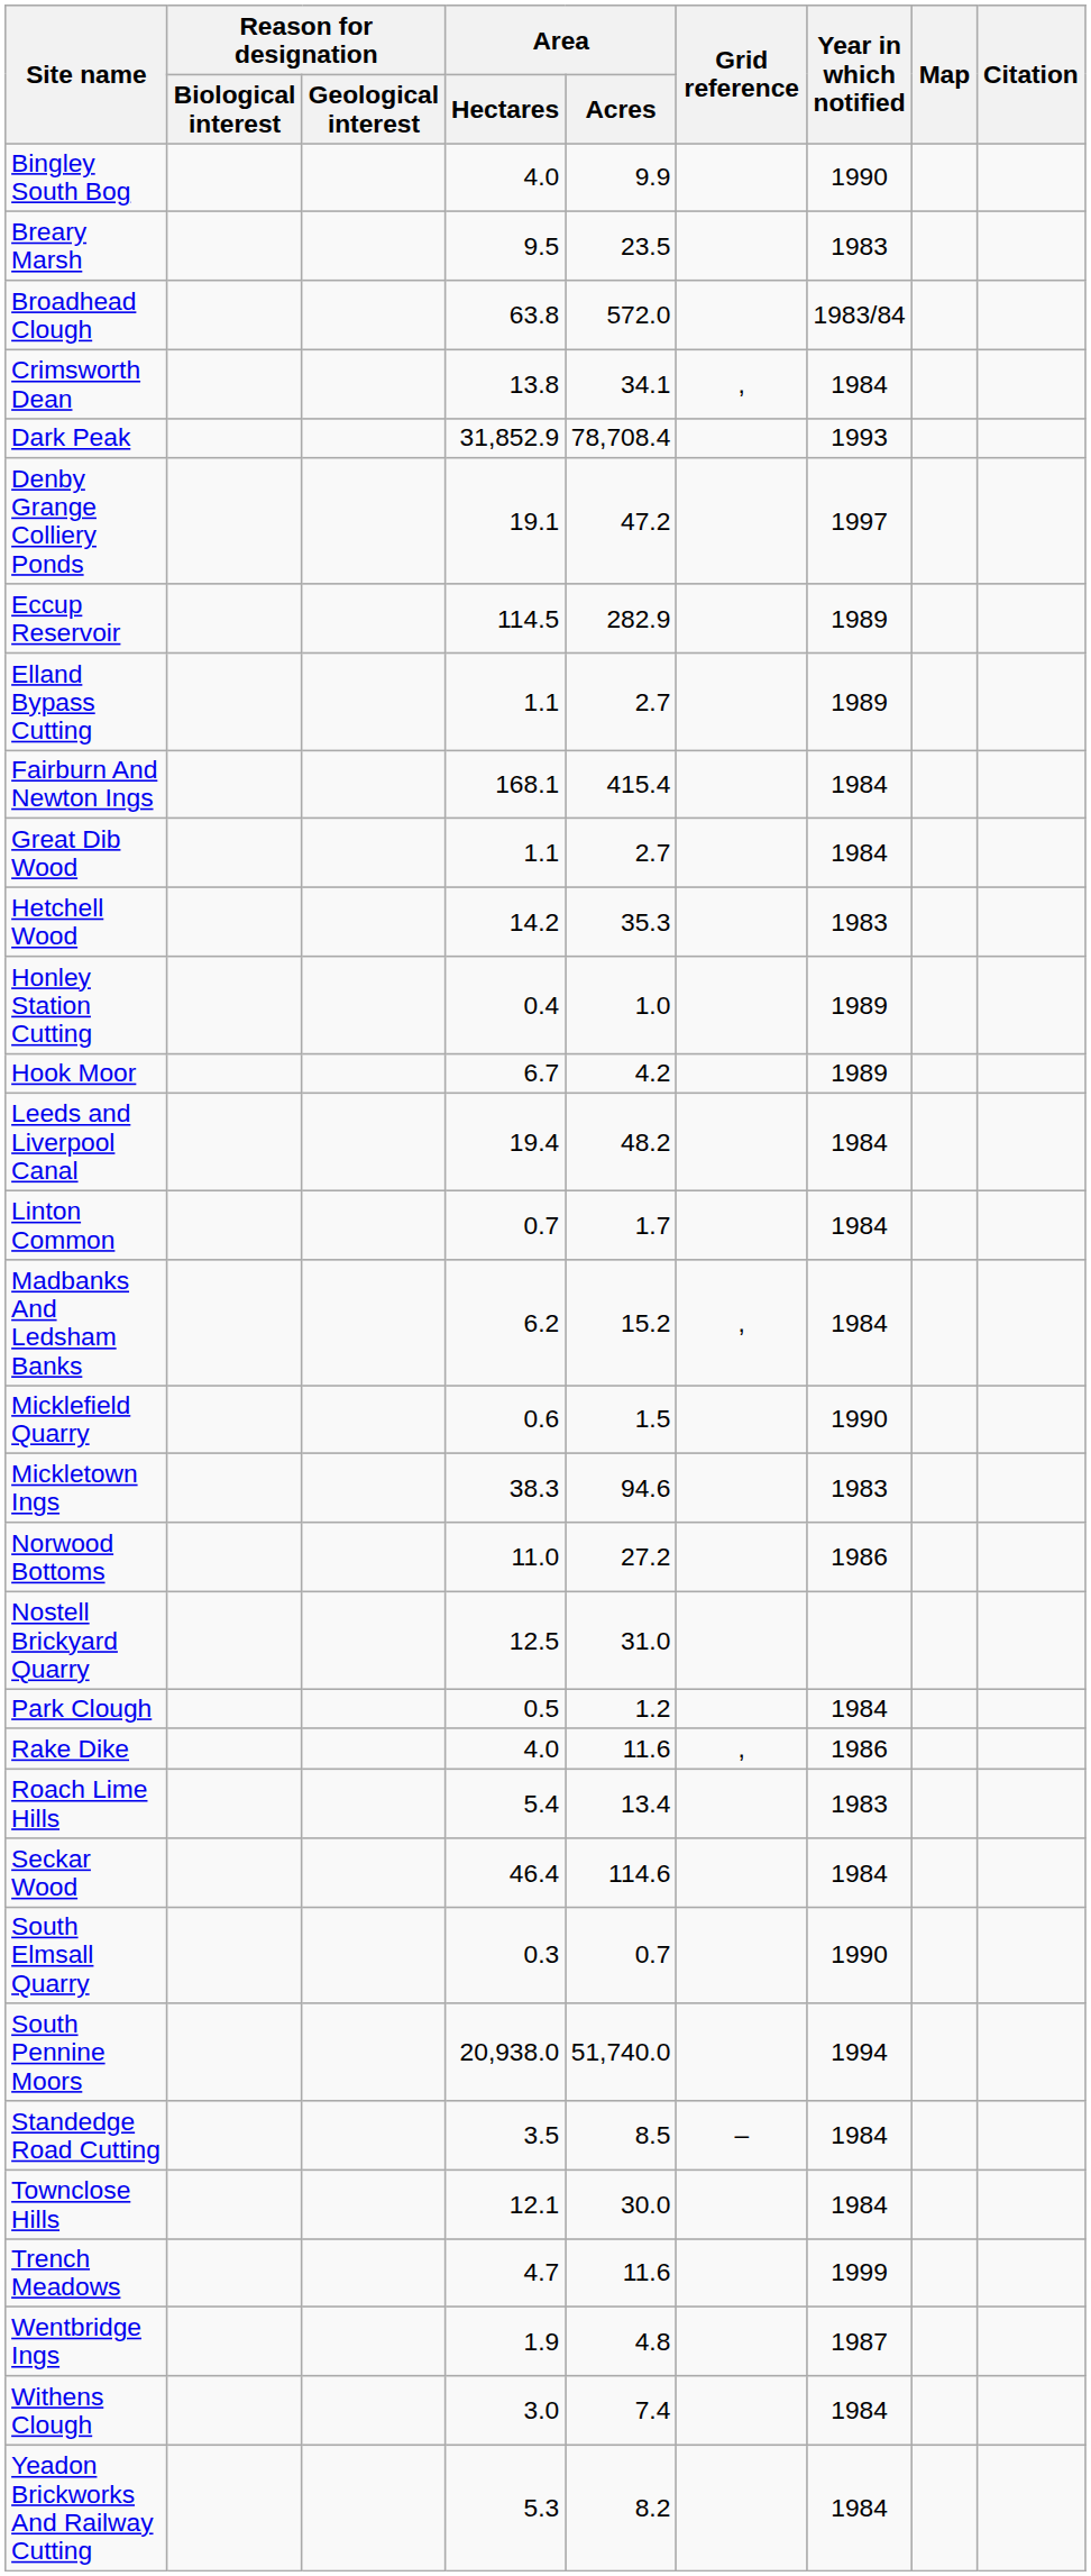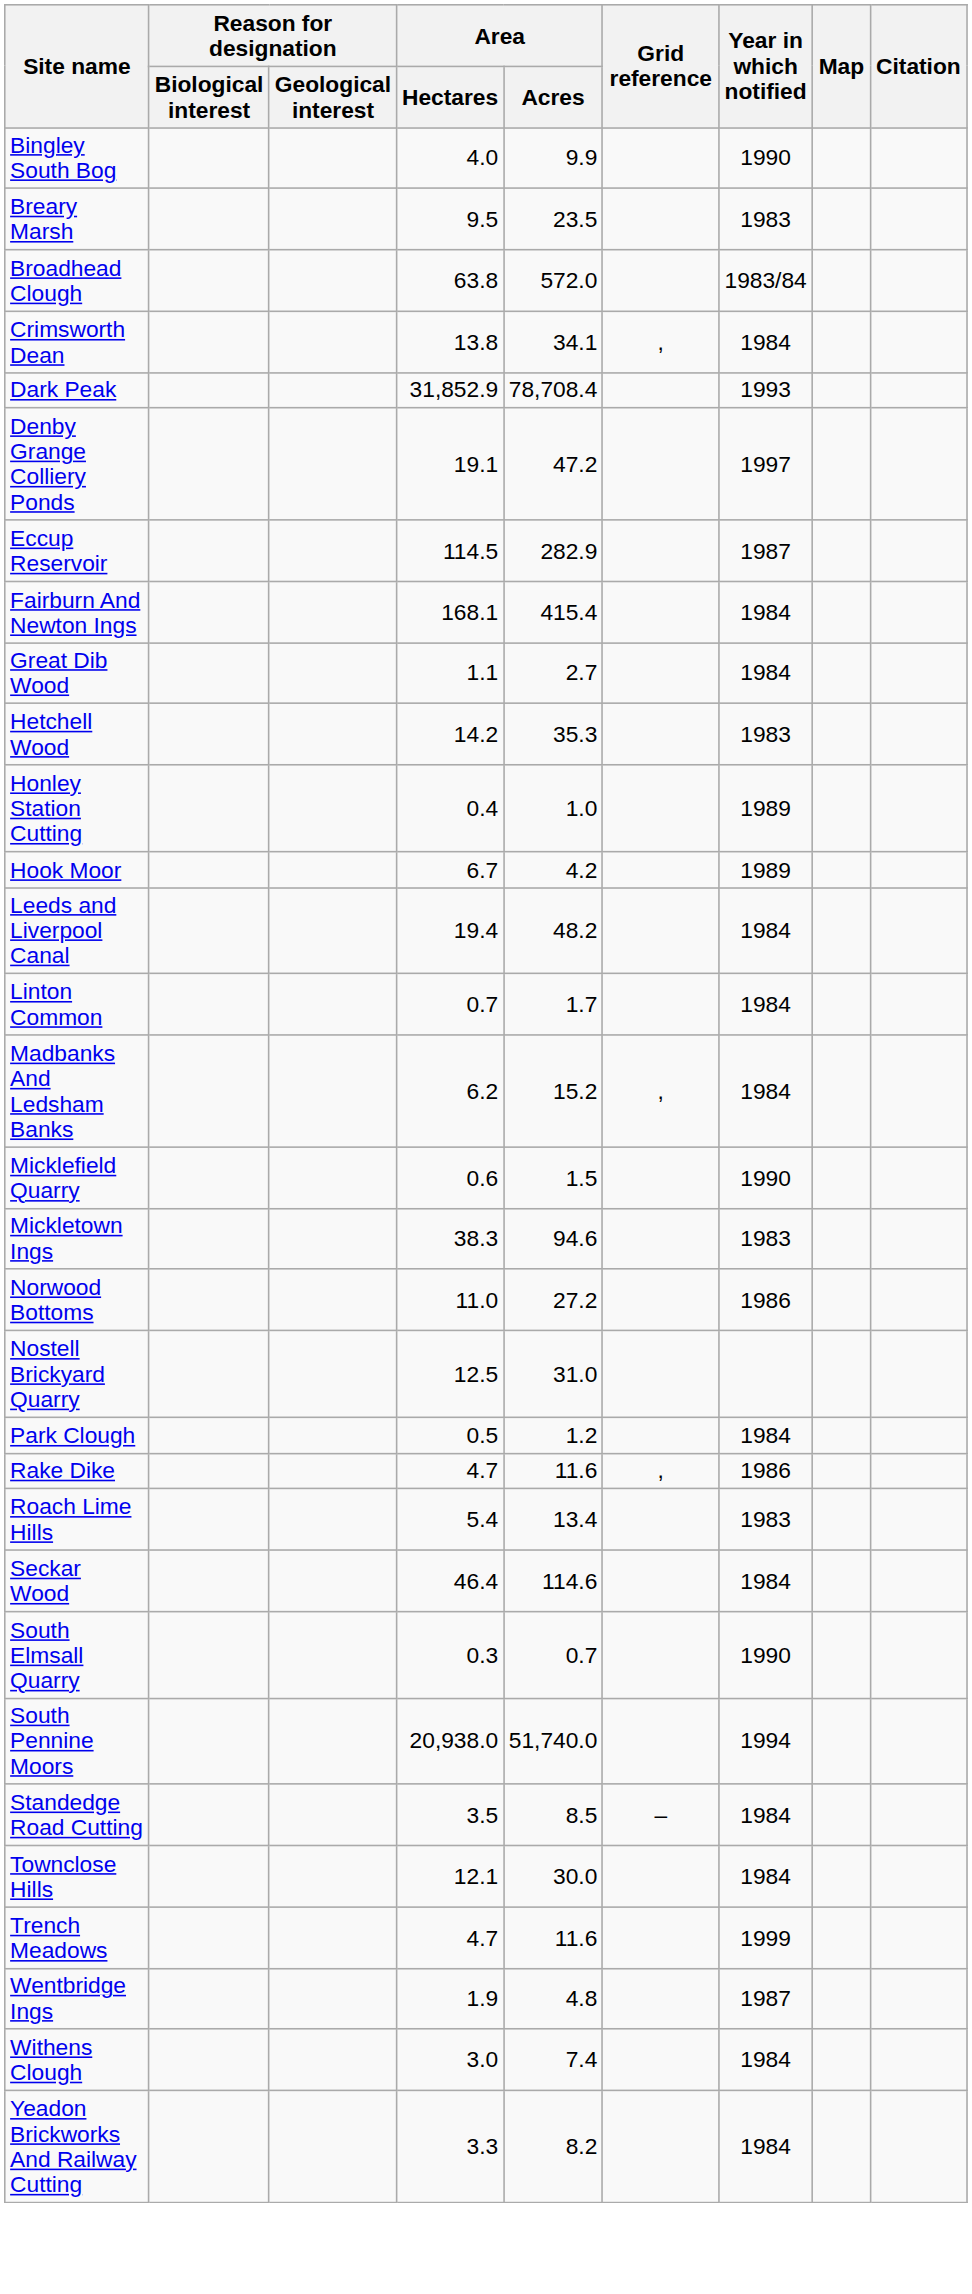Eccup Reservoir | Year in which notified: 1989 -> 1987
- row: Elland Bypass Cutting | 1.1 | 2.7 | 1989
Rake Dike | Area / Hectares: 4.0 -> 4.7
Yeadon Brickworks And Railway Cutting | Area / Hectares: 5.3 -> 3.3
